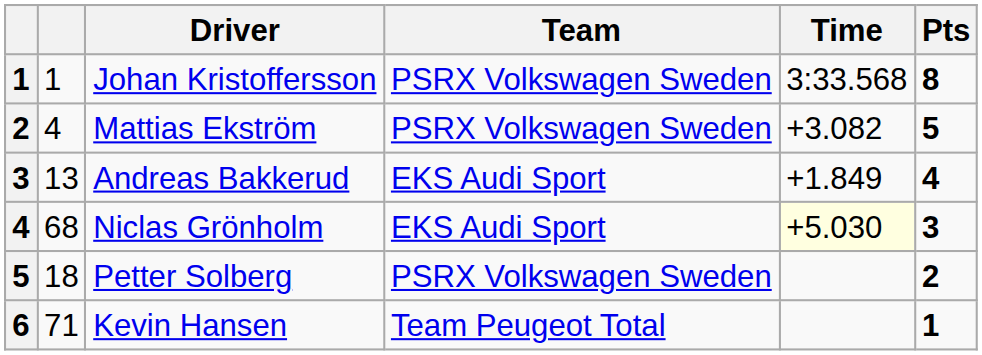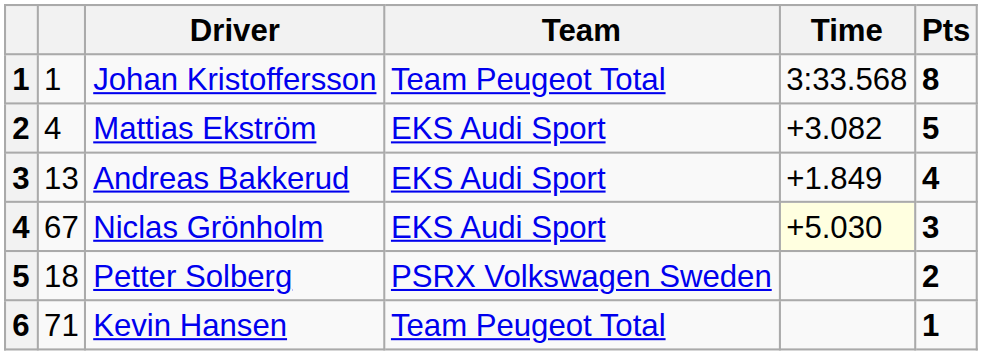Johan Kristoffersson | Team: PSRX Volkswagen Sweden -> Team Peugeot Total
Mattias Ekström | Team: PSRX Volkswagen Sweden -> EKS Audi Sport
Niclas Grönholm | column 2: 68 -> 67
